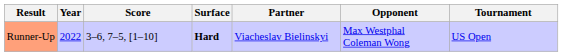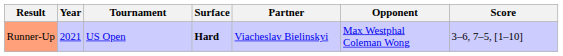columns swapped: Tournament <-> Score
Runner-Up | Year: 2022 -> 2021
